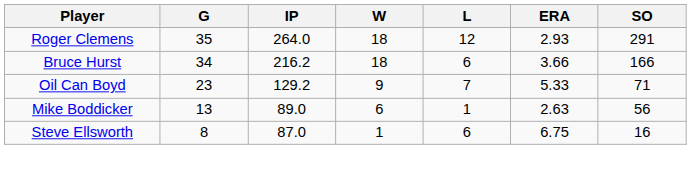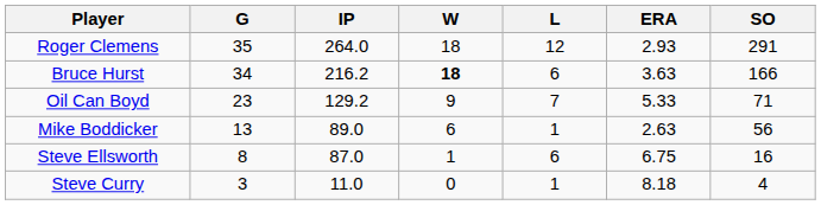Bruce Hurst | W: normal -> bold
Bruce Hurst | ERA: 3.66 -> 3.63
+ row: Steve Curry | 3 | 11.0 | 0 | 1 | 8.18 | 4
